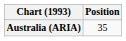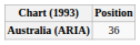Australia (ARIA) | Position: 35 -> 36
